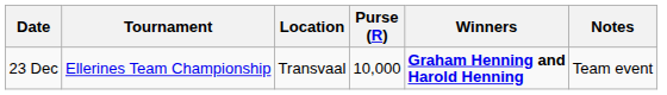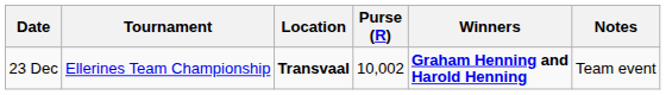23 Dec | Location: normal -> bold
23 Dec | Purse (R): 10,000 -> 10,002
